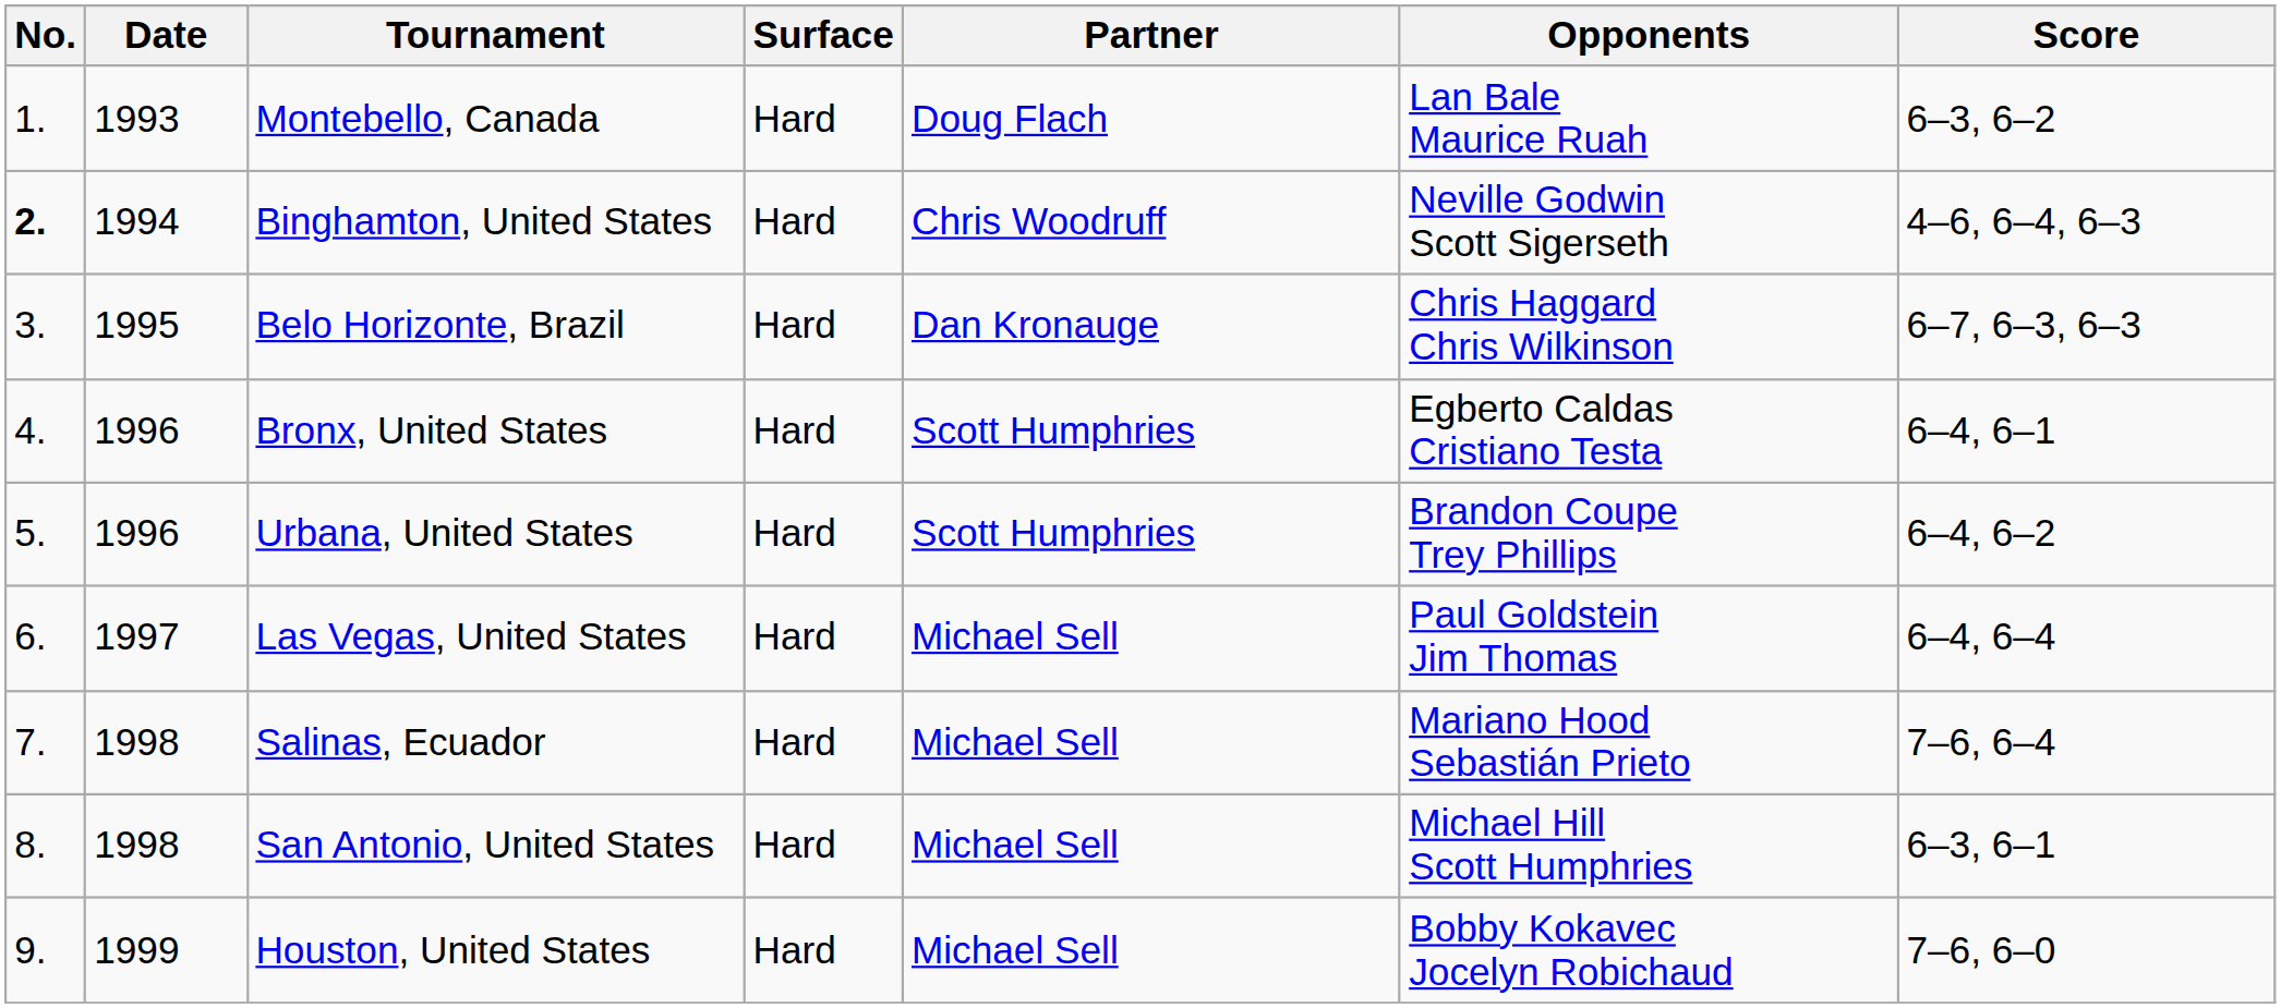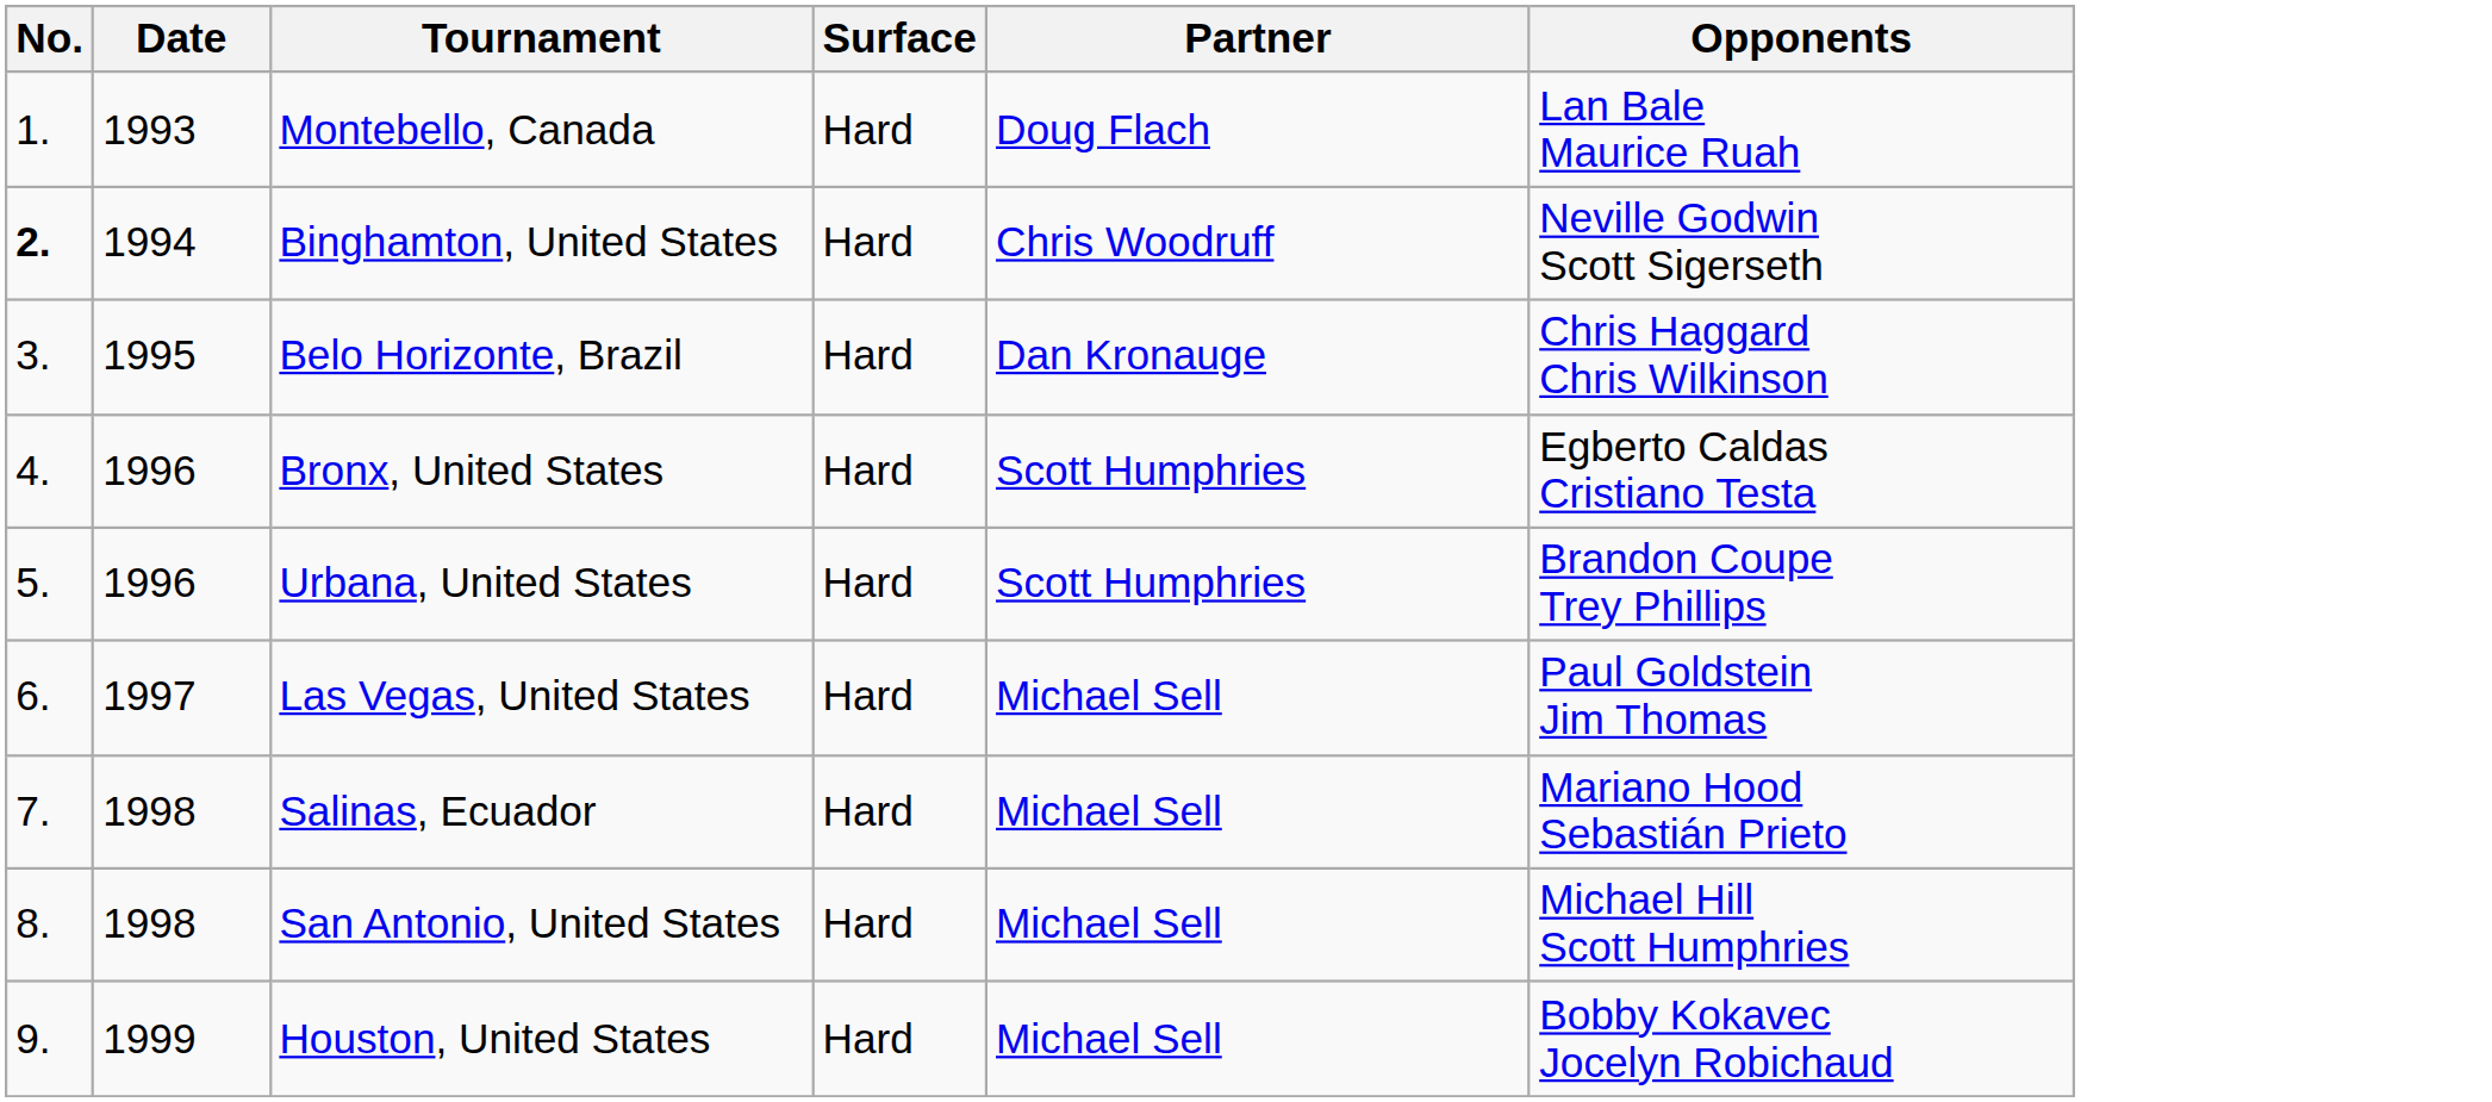- column: Score | 6–3, 6–2 | 4–6, 6–4, 6–3 | 6–7, 6–3, 6–3 | 6–4, 6–1 | 6–4, 6–2 | 6–4, 6–4 | 7–6, 6–4 | 6–3, 6–1 | 7–6, 6–0
